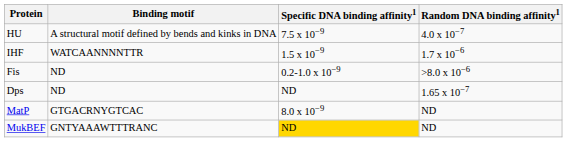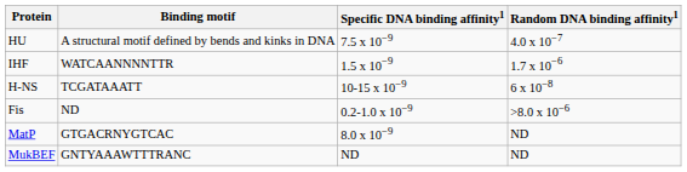+ row: H-NS | TCGATAAATT | 10-15 x 10−9 | 6 x 10−8
- row: Dps | ND | ND | 1.65 x 10−7
MukBEF | Specific DNA binding affinity1: gold background -> no background
